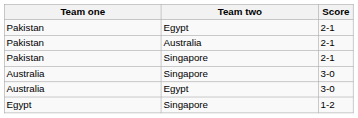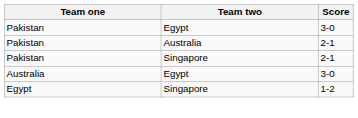Pakistan / Egypt | Score: 2-1 -> 3-0
- row: Australia | Singapore | 3-0
